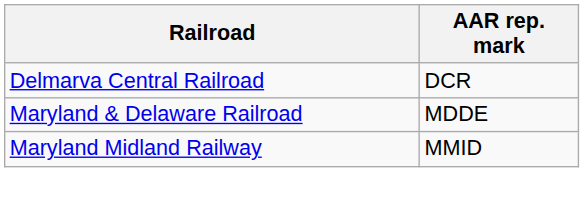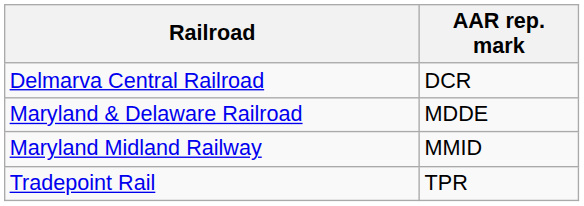+ row: Tradepoint Rail | TPR
